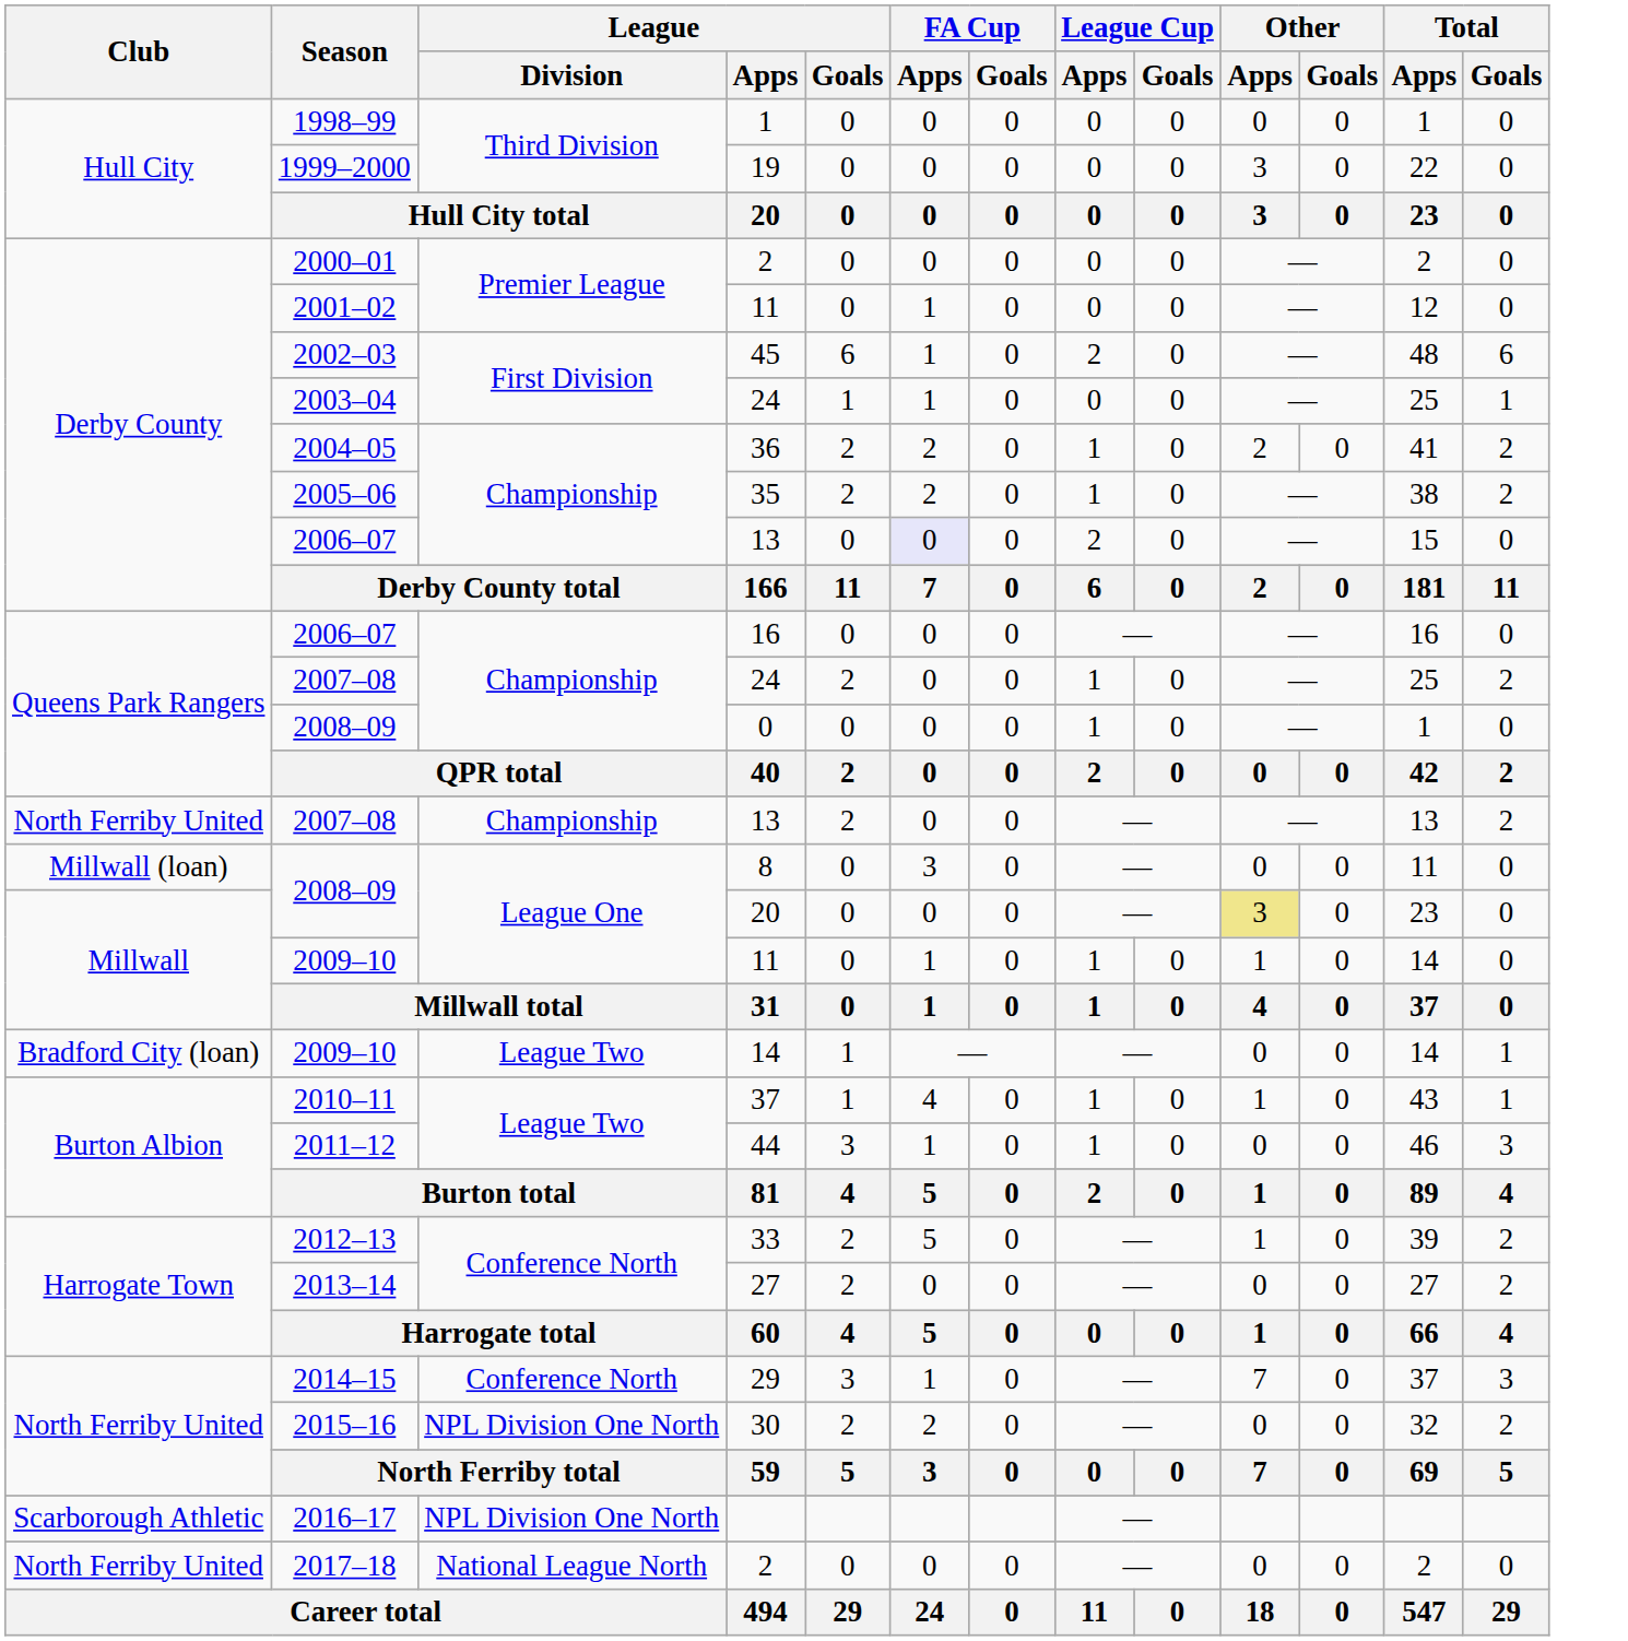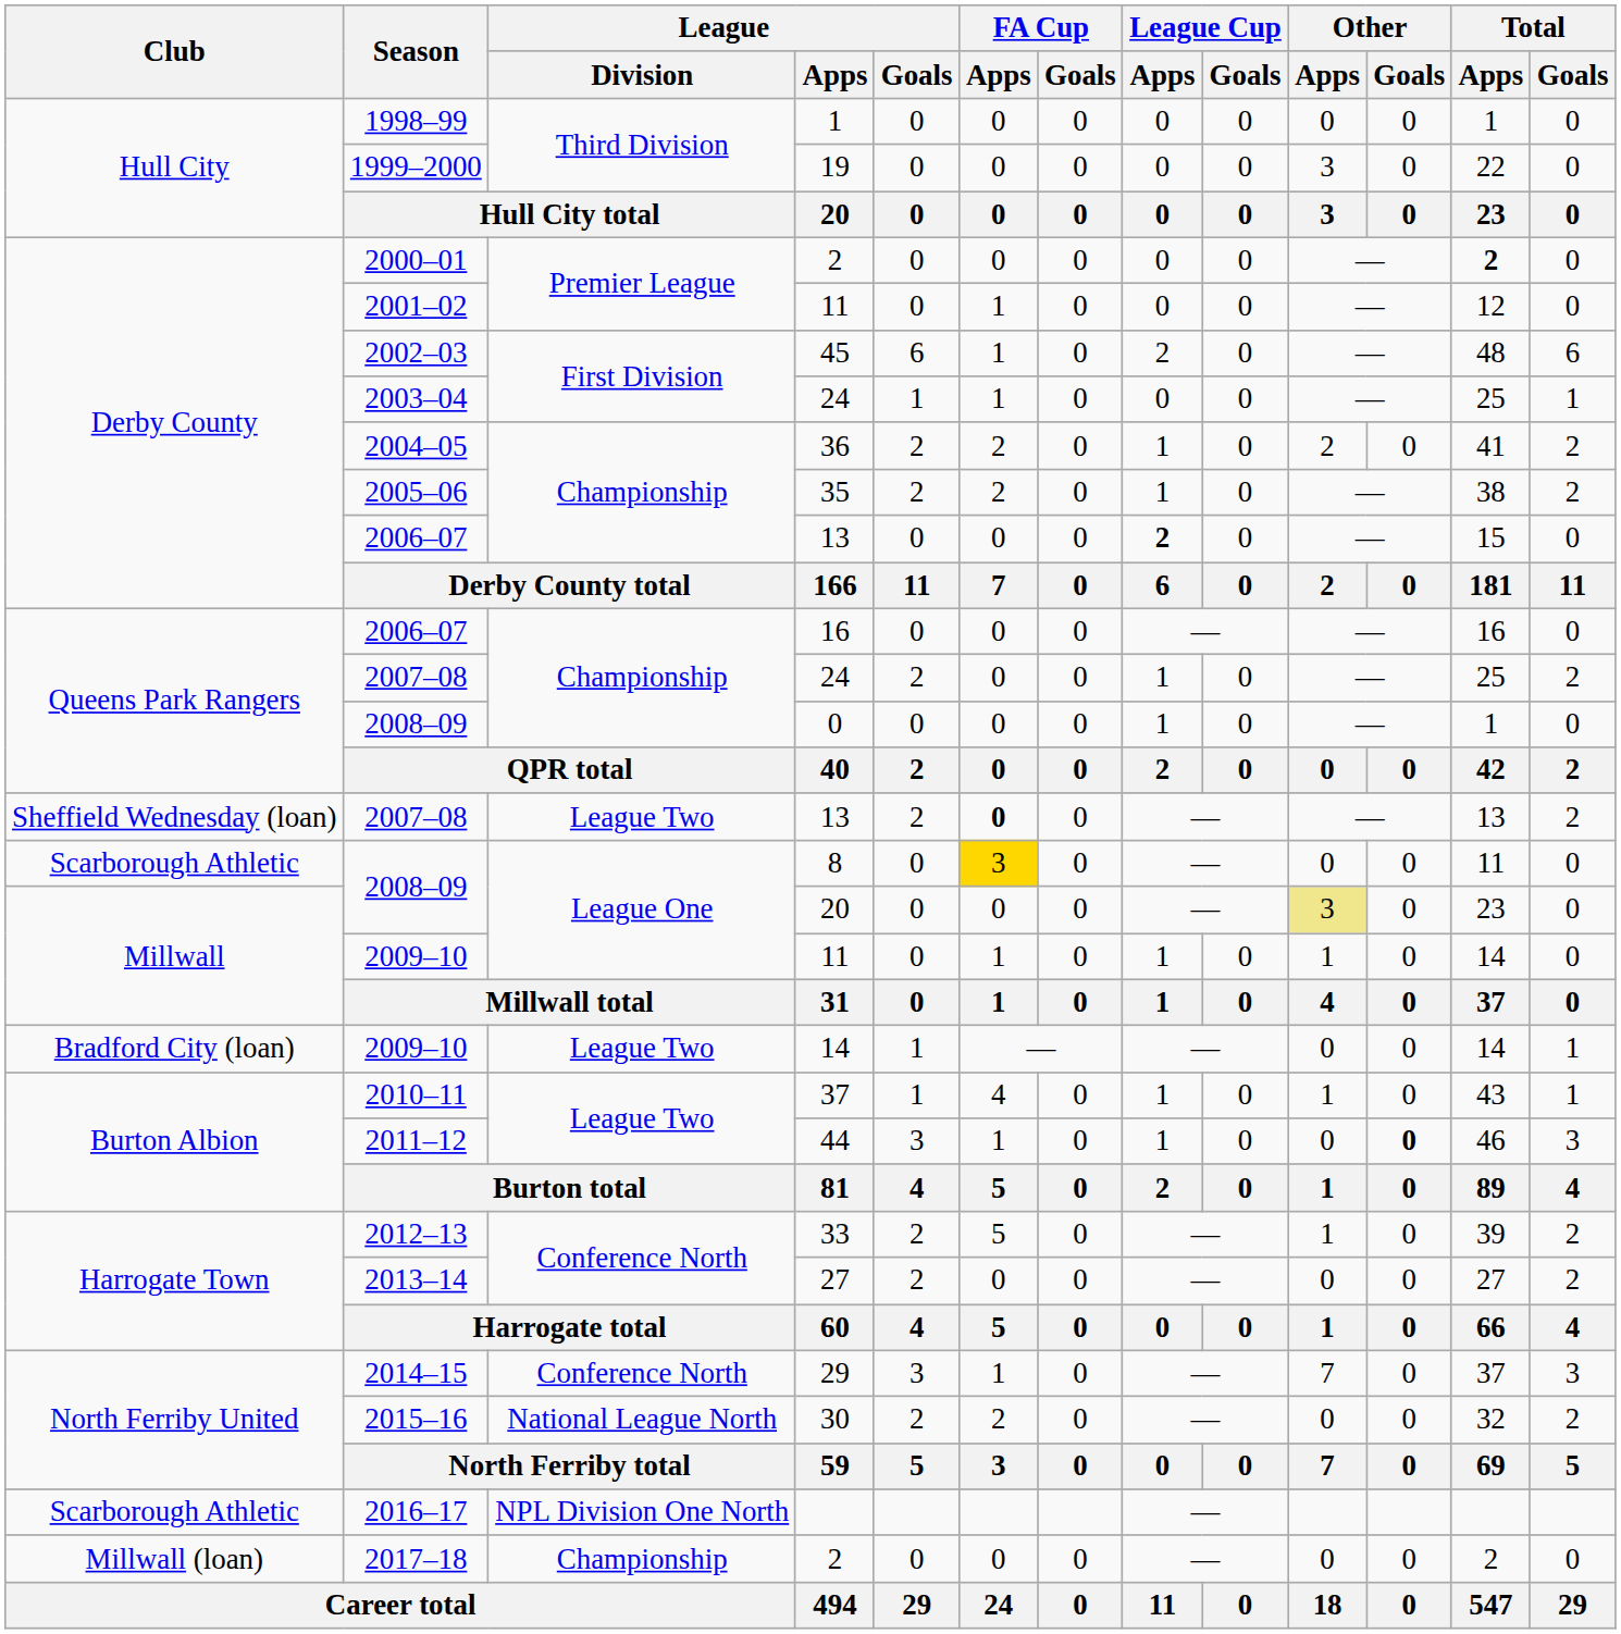2000–01 / 2 | Total / Apps: normal -> bold
2006–07 / 13 | FA Cup / Apps: lavender background -> no background
2006–07 / 13 | League Cup / Apps: normal -> bold
2007–08 / 13 | Club: North Ferriby United -> Sheffield Wednesday (loan)
2007–08 / 13 | League / Division: Championship -> League Two
2007–08 / 13 | FA Cup / Apps: normal -> bold
8 | Club: Millwall (loan) -> Scarborough Athletic
8 | FA Cup / Apps: no background -> gold background
44 | Other / Goals: normal -> bold
30 | League / Division: NPL Division One North -> National League North
2017–18 / 2 | Club: North Ferriby United -> Millwall (loan)
2017–18 / 2 | League / Division: National League North -> Championship
